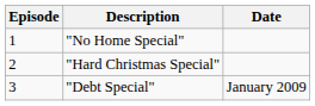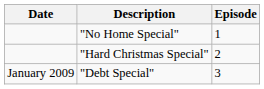columns swapped: Episode <-> Date
